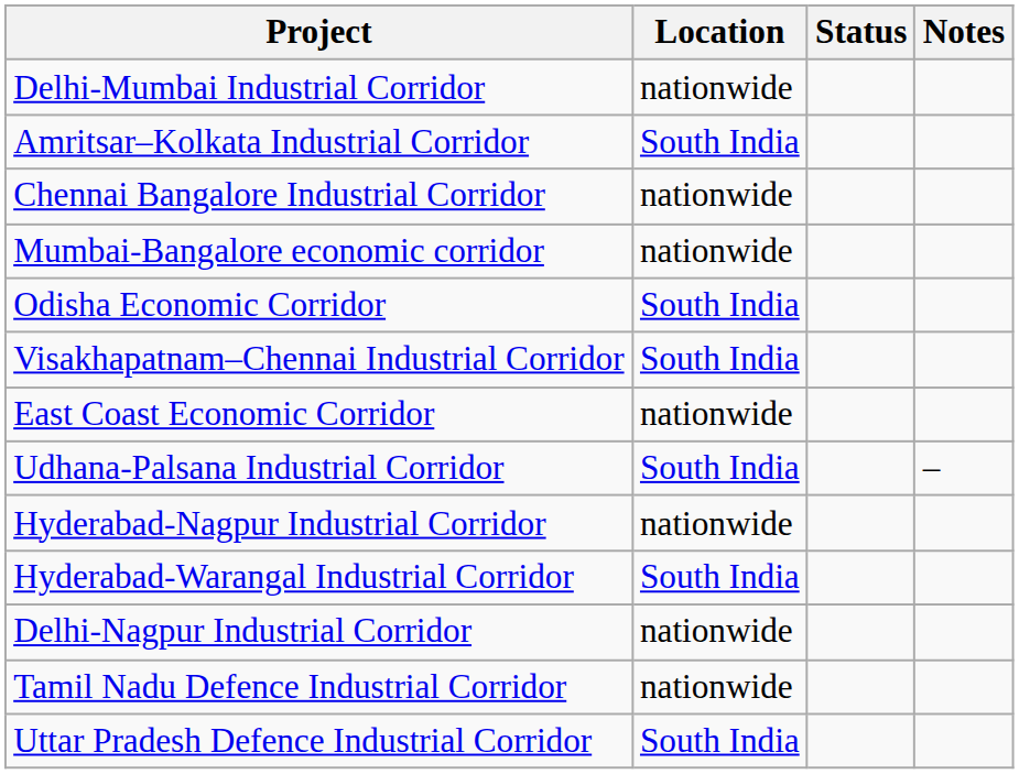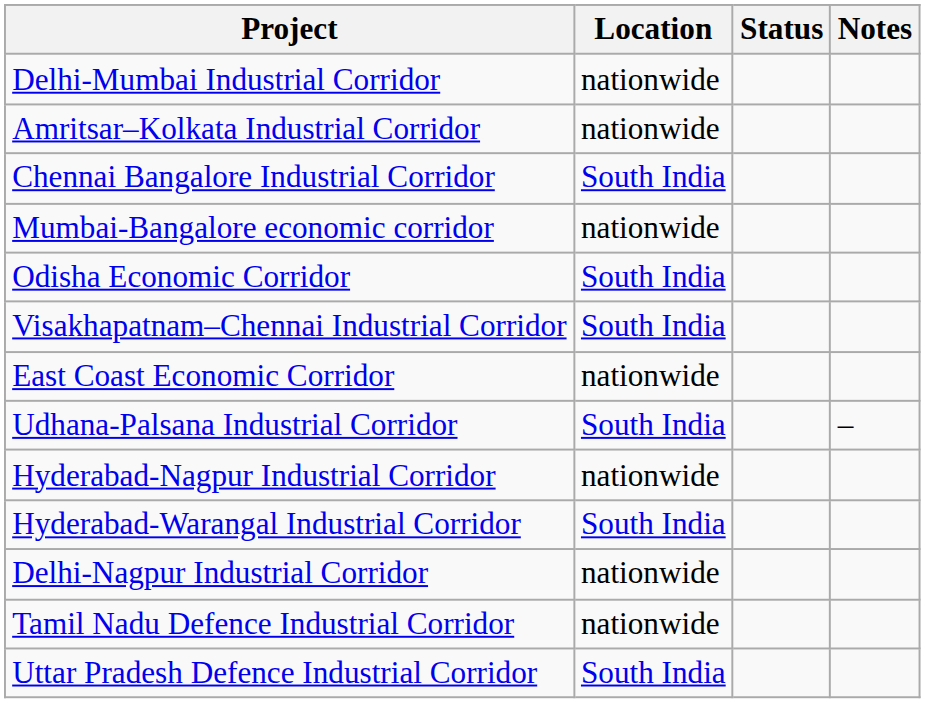Amritsar–Kolkata Industrial Corridor | Location: South India -> nationwide
Chennai Bangalore Industrial Corridor | Location: nationwide -> South India
